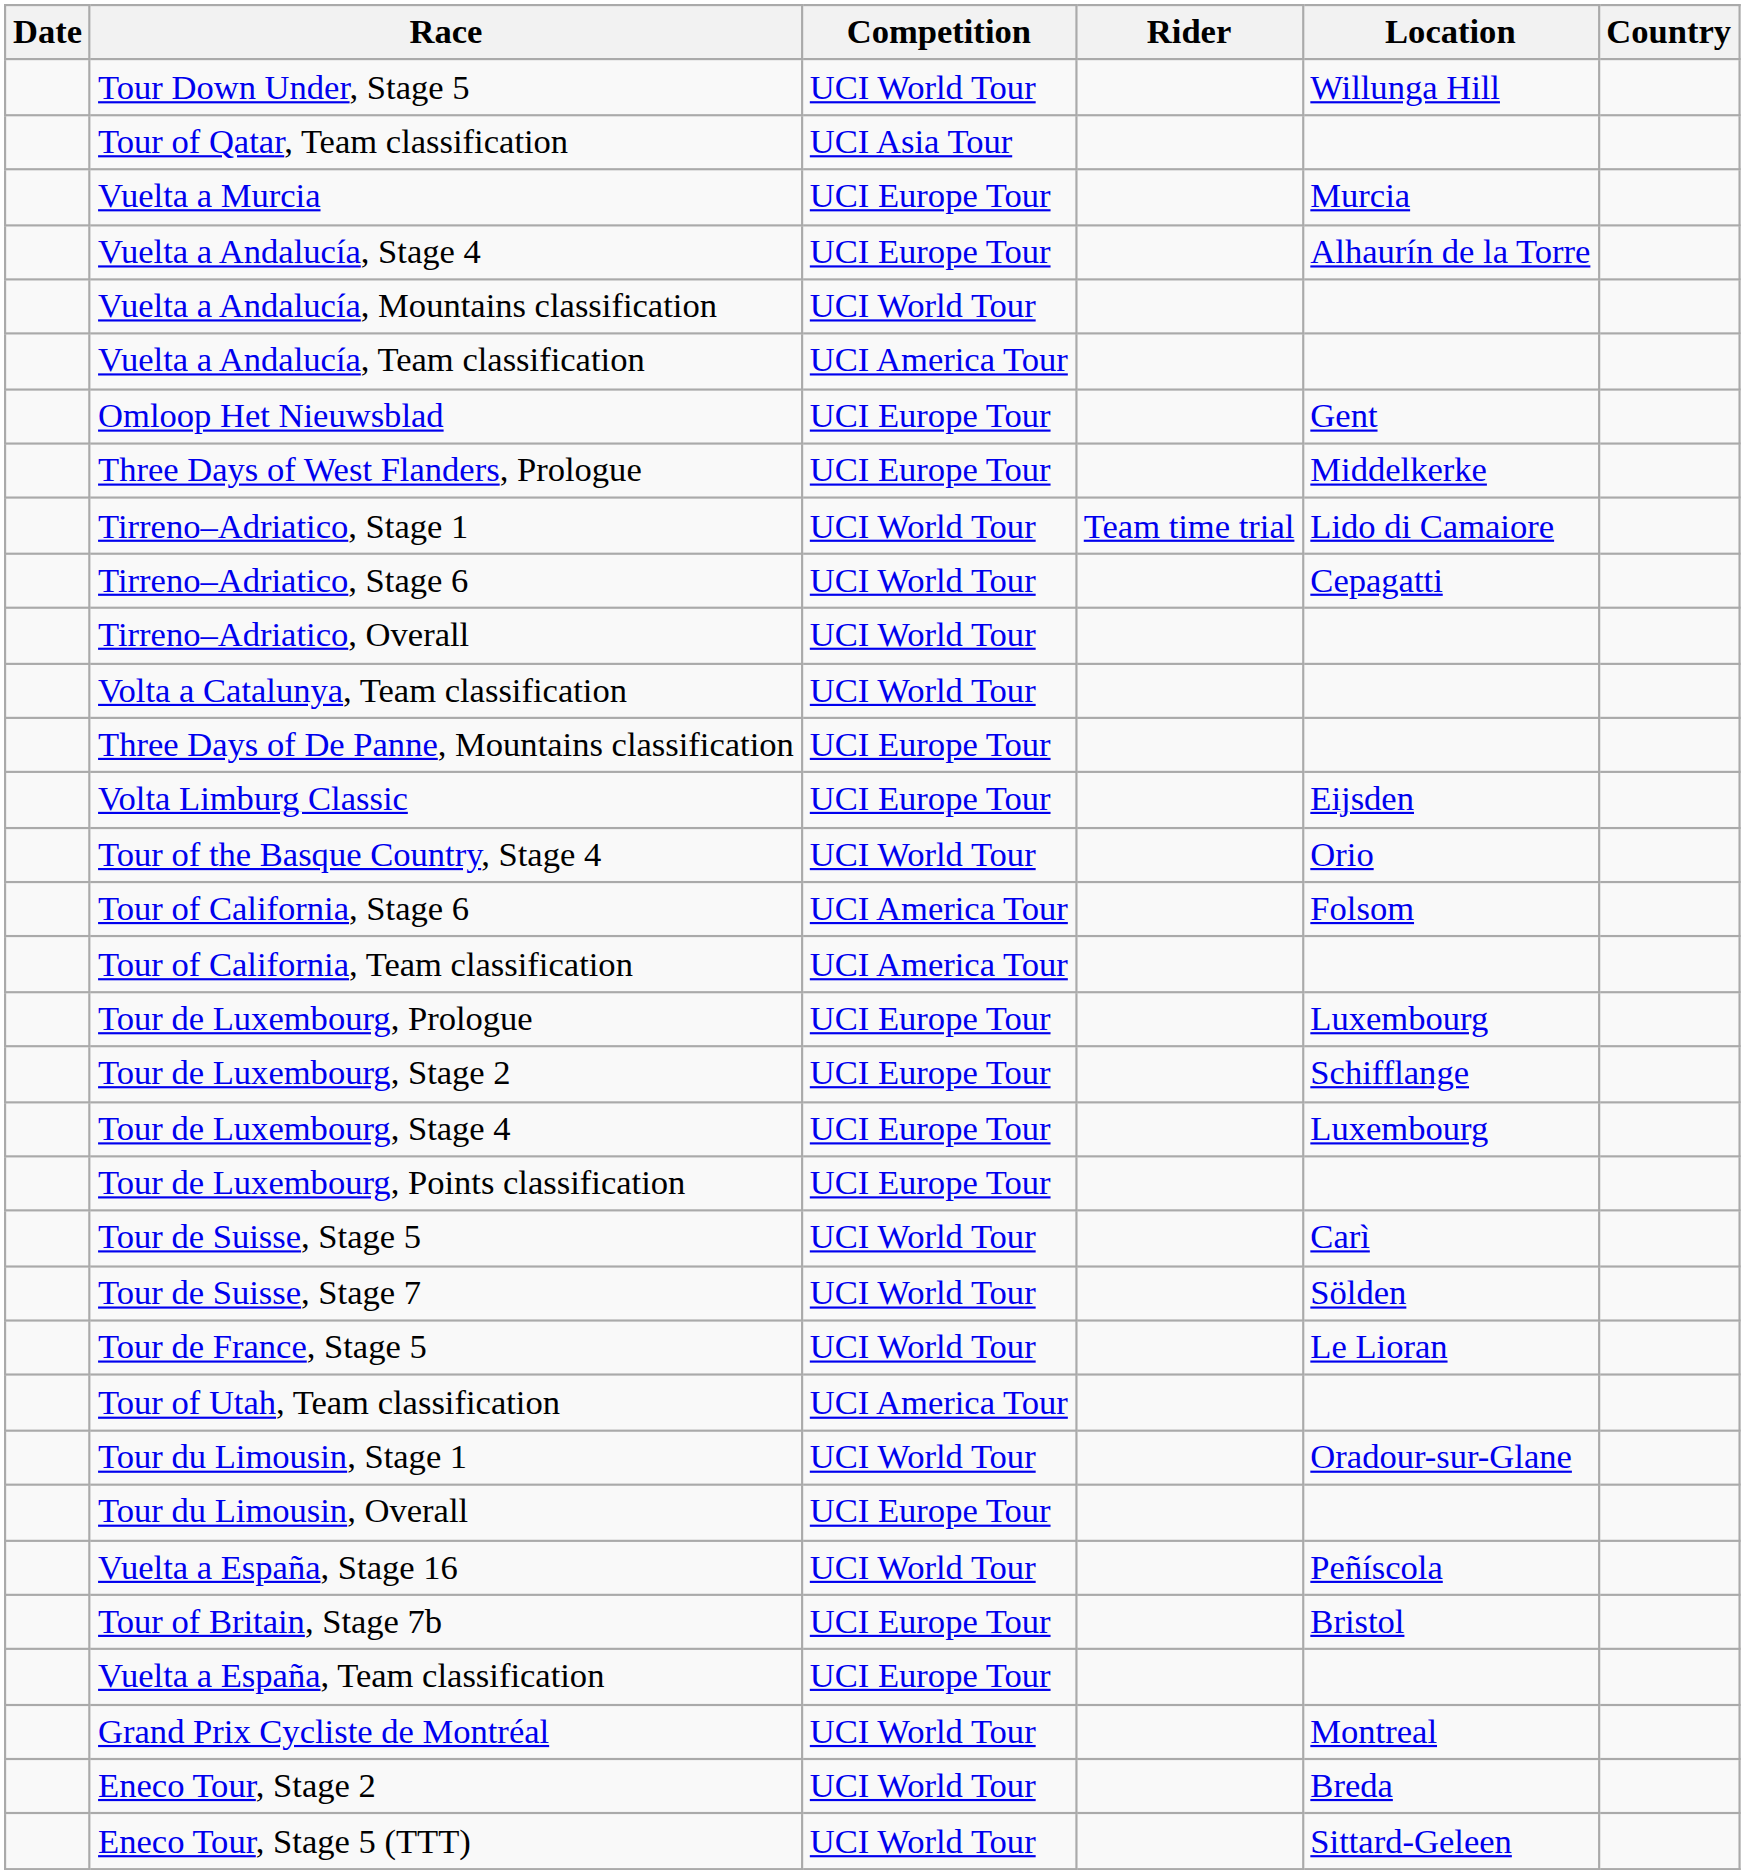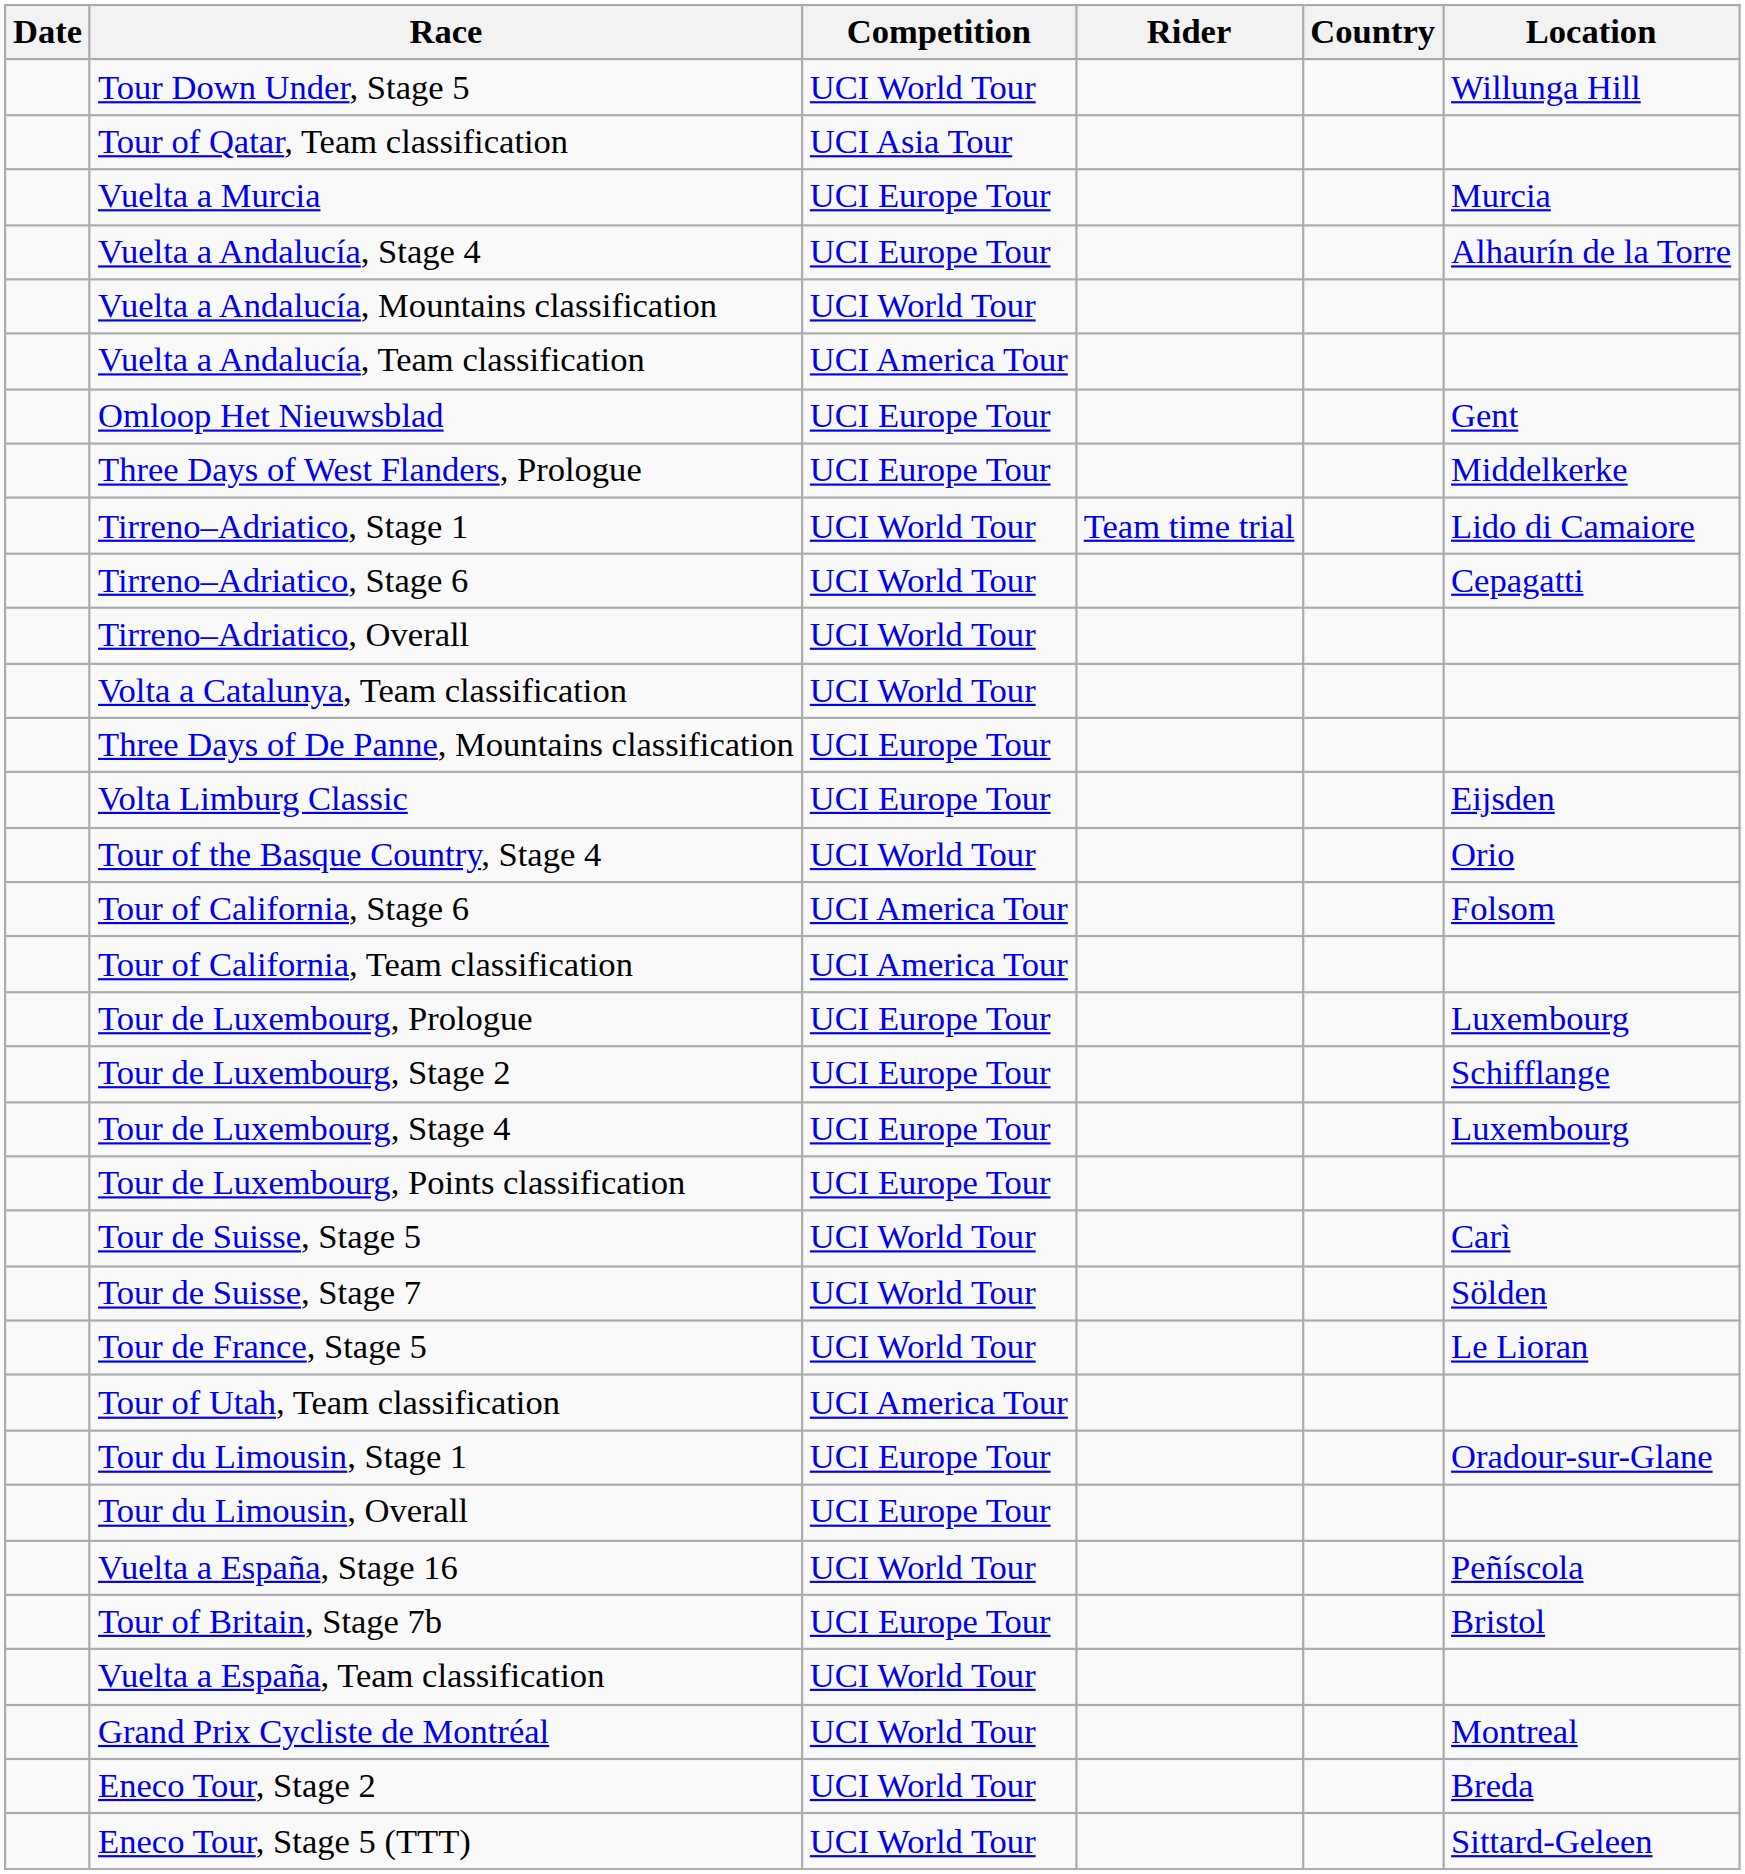columns swapped: Country <-> Location
Tour du Limousin, Stage 1 | Competition: UCI World Tour -> UCI Europe Tour
Vuelta a España, Team classification | Competition: UCI Europe Tour -> UCI World Tour
